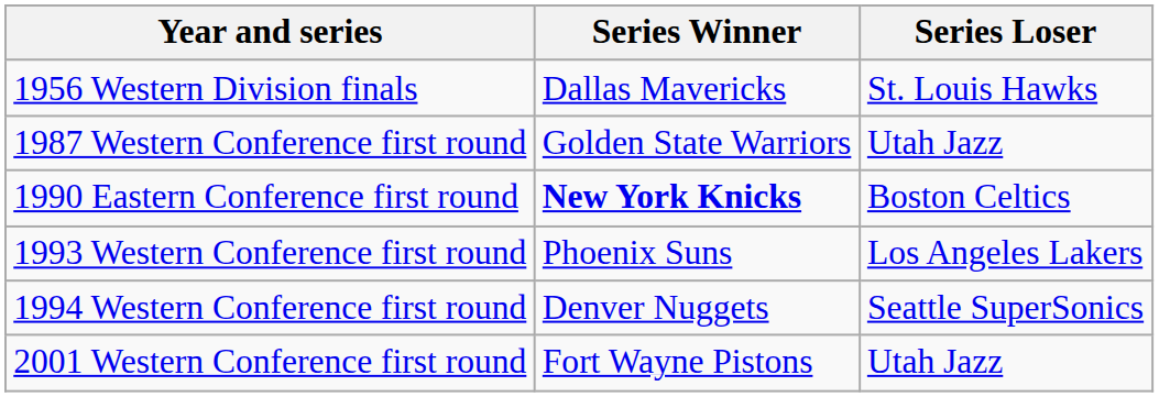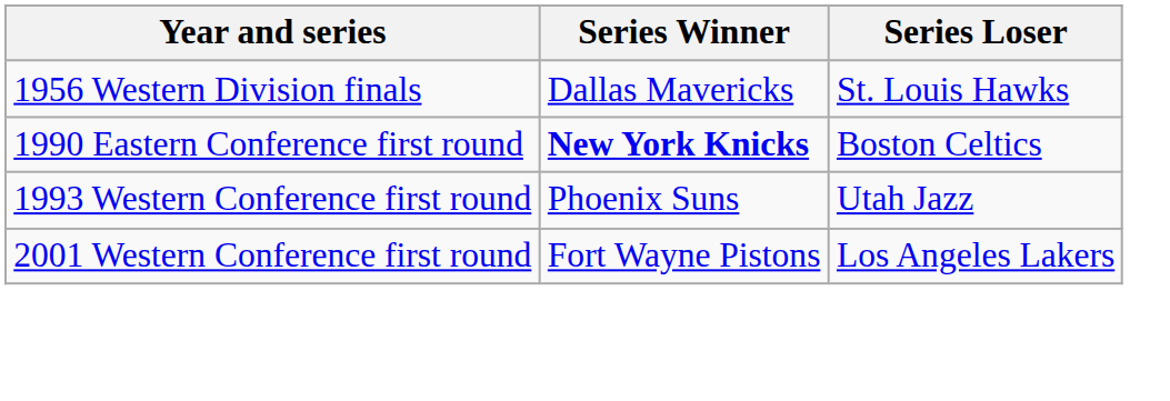- row: 1987 Western Conference first round | Golden State Warriors | Utah Jazz
1993 Western Conference first round | Series Loser: Los Angeles Lakers -> Utah Jazz
- row: 1994 Western Conference first round | Denver Nuggets | Seattle SuperSonics
2001 Western Conference first round | Series Loser: Utah Jazz -> Los Angeles Lakers
